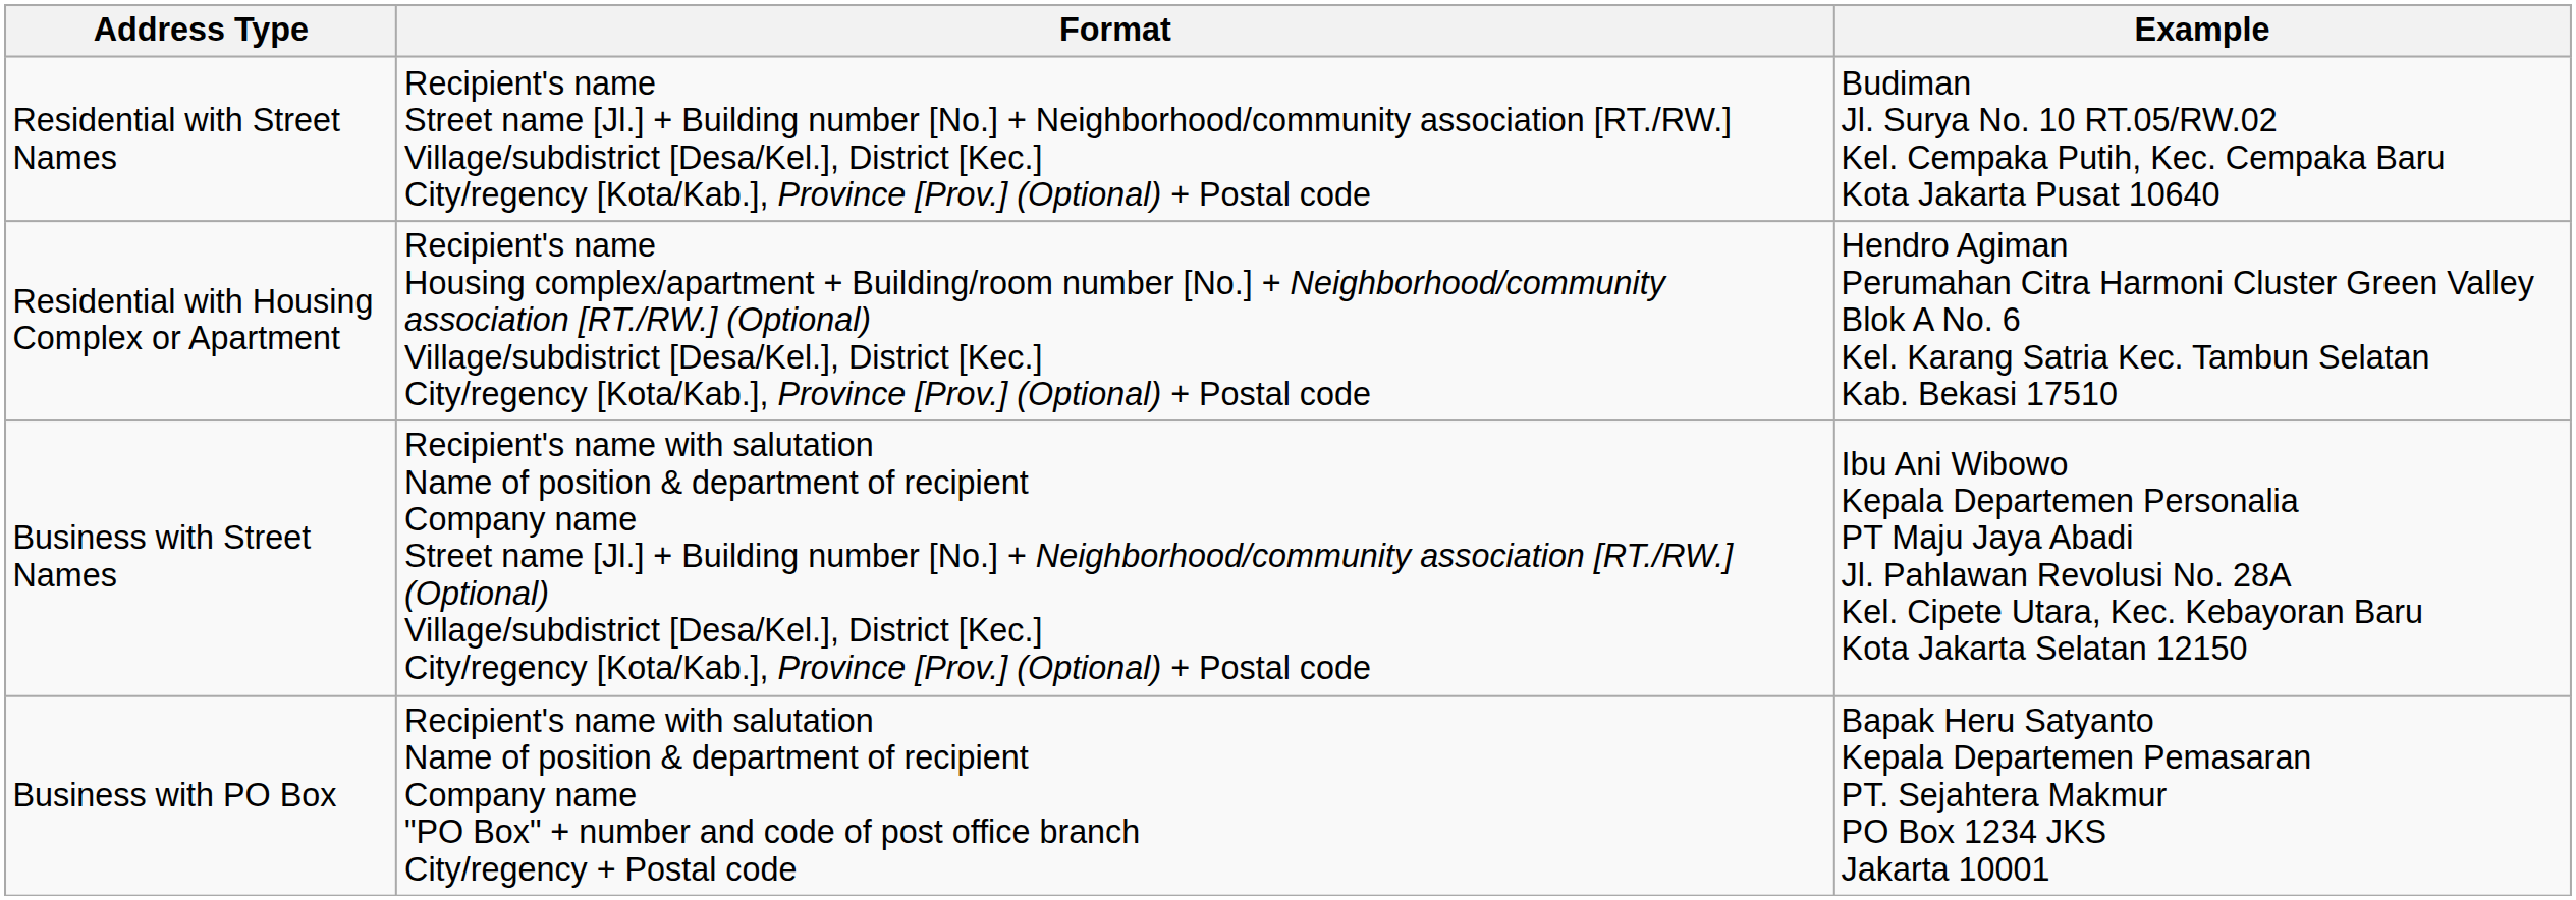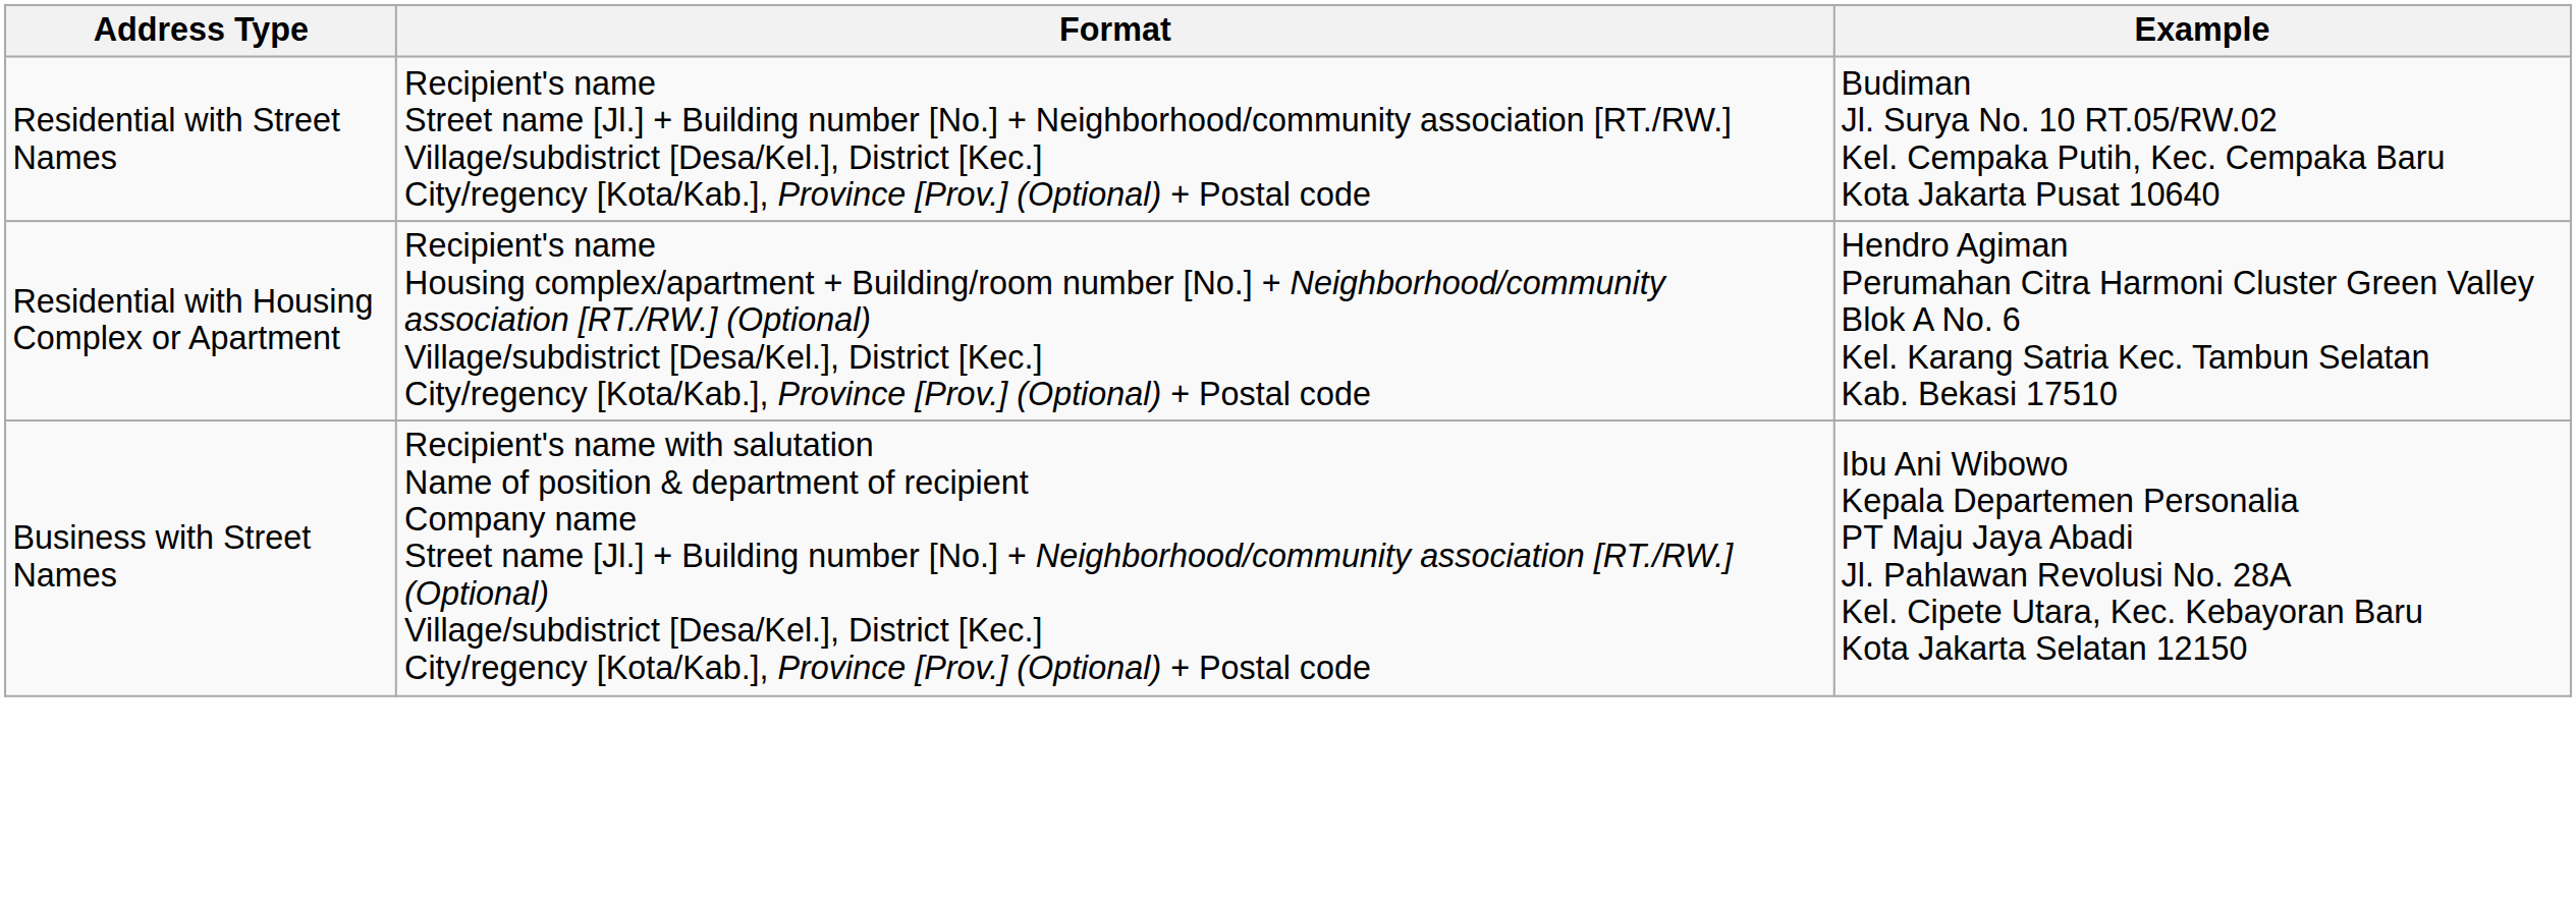- row: Business with PO Box | Recipient's name with salutation Name of position & department of recipient Company name "PO Box" + number and code of post office branch City/regency + Postal code | Bapak Heru Satyanto Kepala Departemen Pemasaran PT. Sejahtera Makmur PO Box 1234 JKS Jakarta 10001
